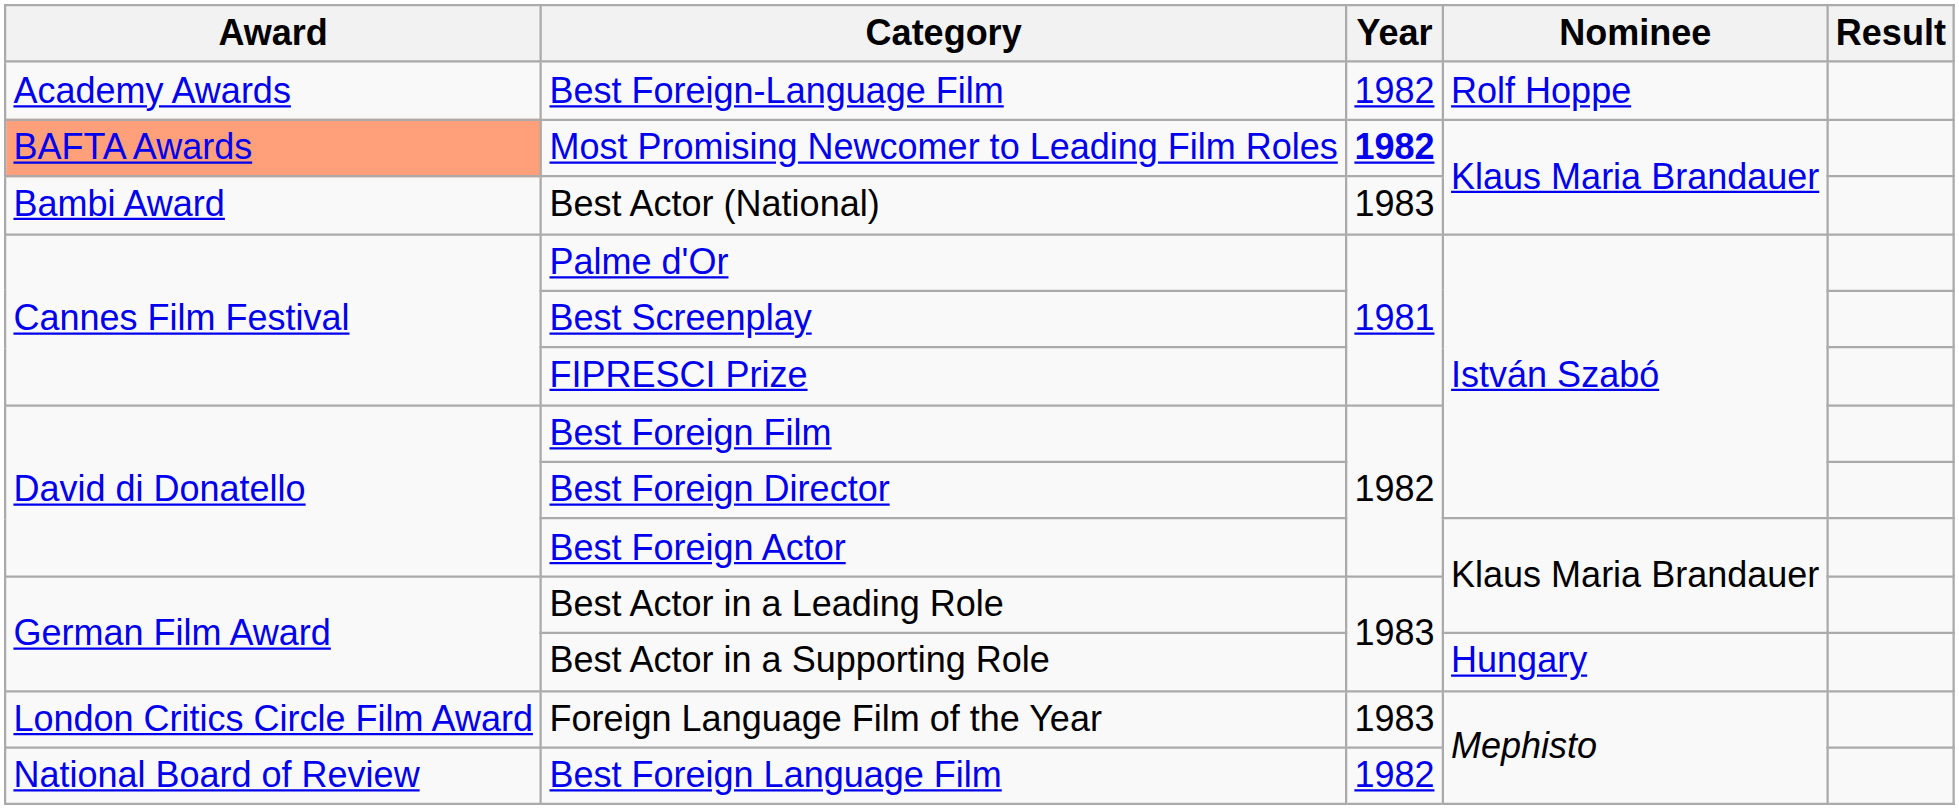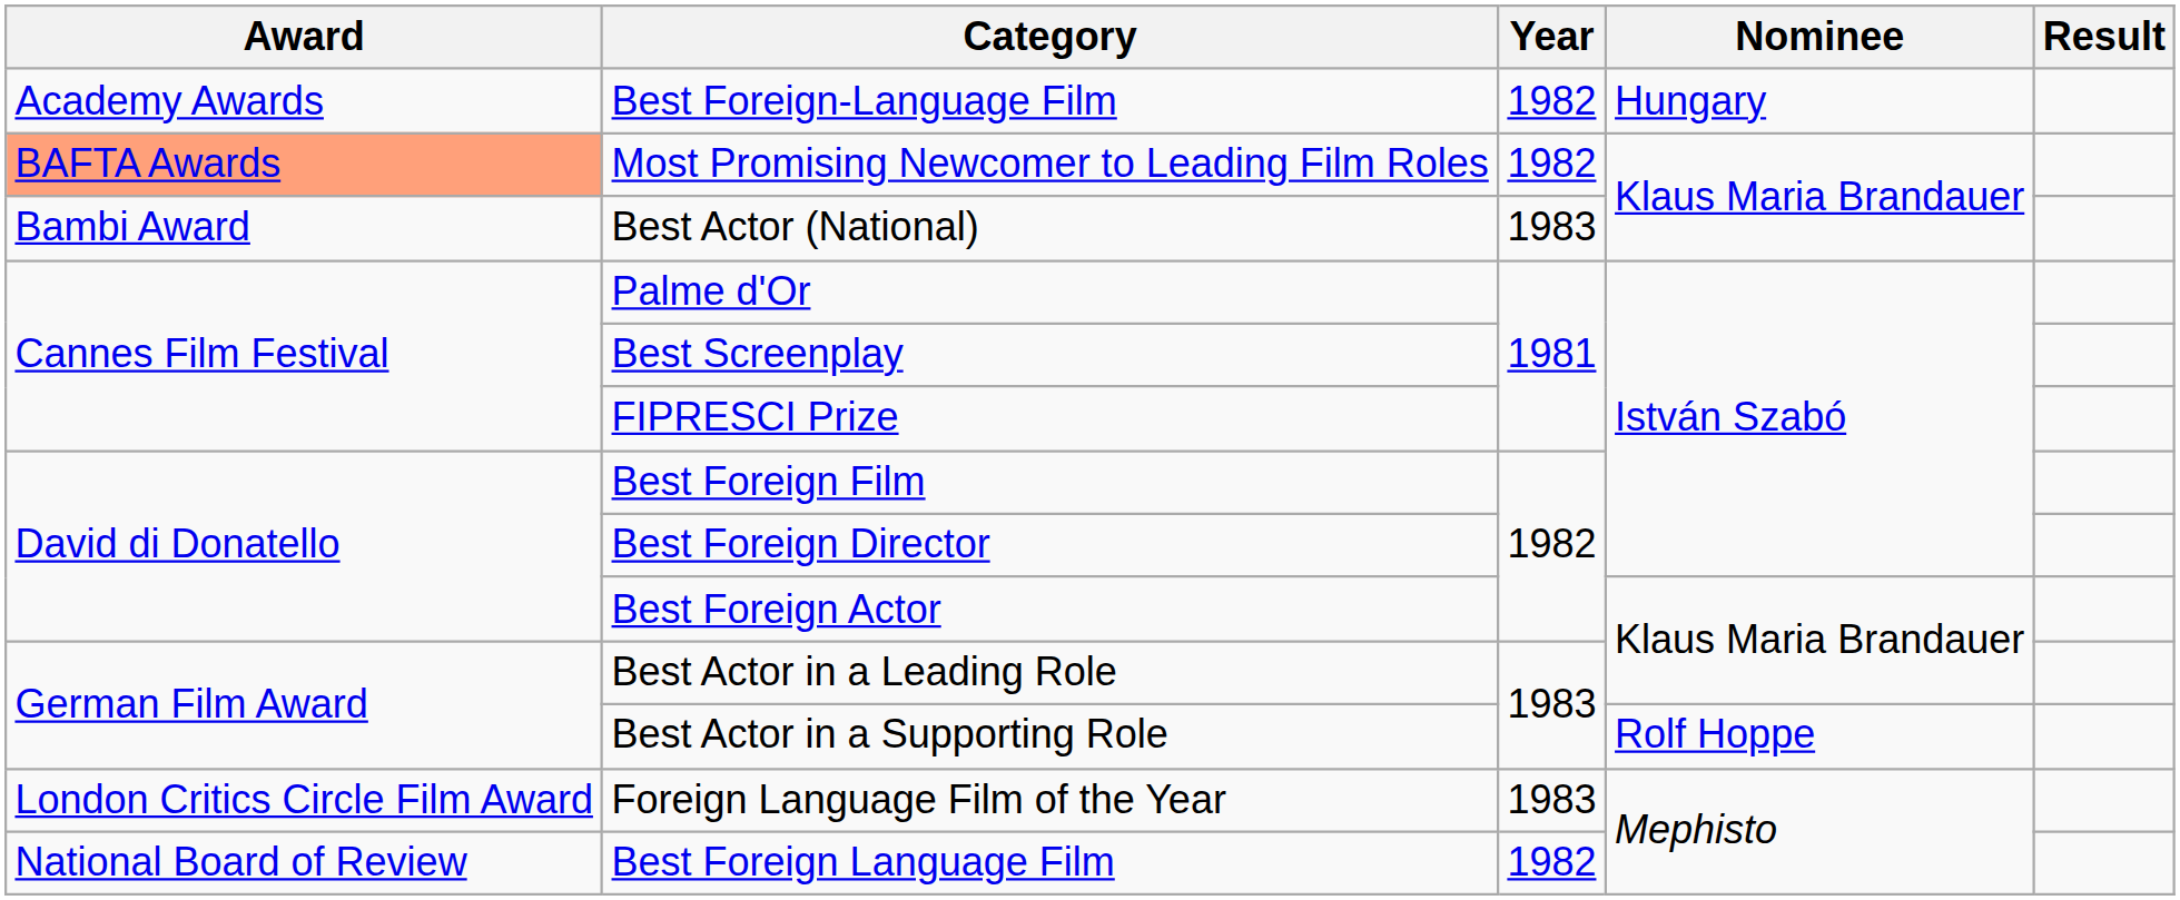Best Foreign-Language Film | Nominee: Rolf Hoppe -> Hungary
Most Promising Newcomer to Leading Film Roles | Year: bold -> normal
Best Actor in a Supporting Role | Nominee: Hungary -> Rolf Hoppe
